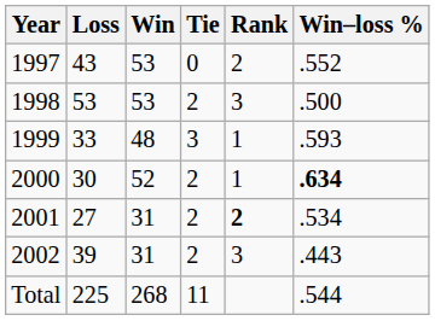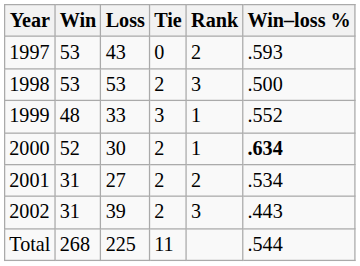columns swapped: Win <-> Loss
1997 | Win–loss %: .552 -> .593
1999 | Win–loss %: .593 -> .552
2001 | Rank: bold -> normal
